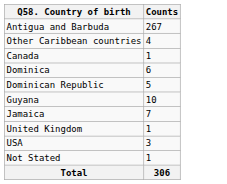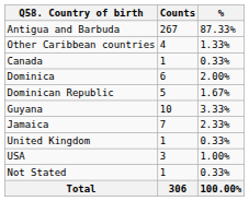+ column: % | 87.33% | 1.33% | 0.33% | 2.00% | 1.67% | 3.33% | 2.33% | 0.33% | 1.00% | 0.33% | 100.00%
